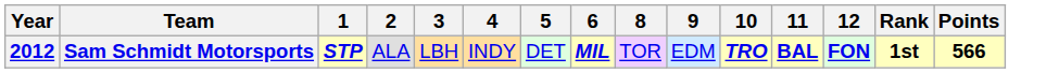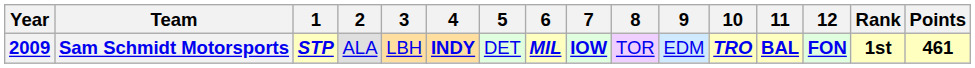+ column: 7 | IOW
Sam Schmidt Motorsports | Year: 2012 -> 2009
Sam Schmidt Motorsports | 4: normal -> bold
Sam Schmidt Motorsports | Points: 566 -> 461
